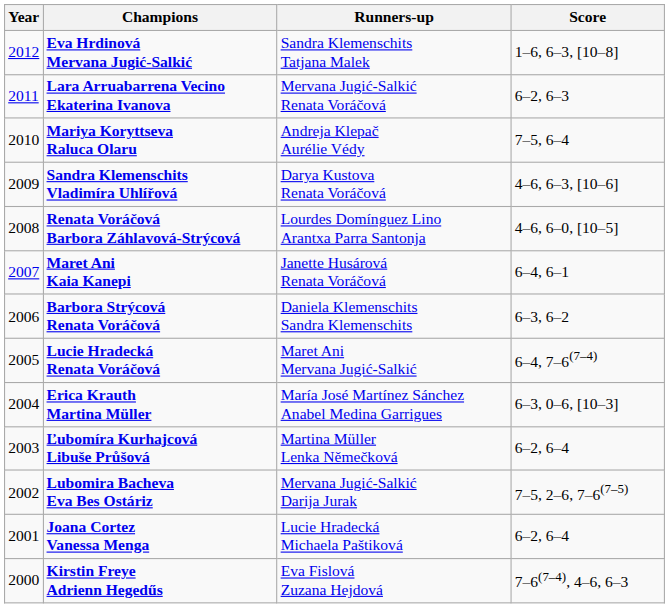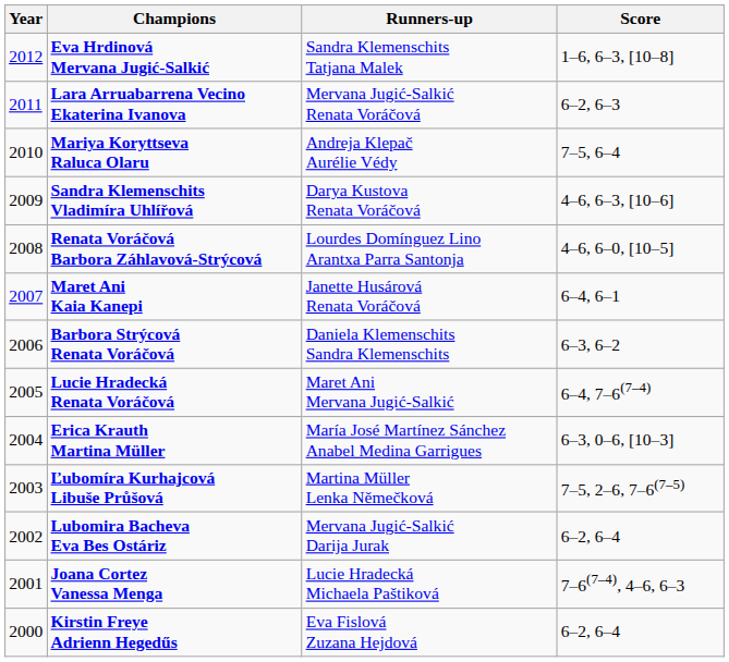Ľubomíra Kurhajcová Libuše Průšová | Score: 6–2, 6–4 -> 7–5, 2–6, 7–6(7–5)
Lubomira Bacheva Eva Bes Ostáriz | Score: 7–5, 2–6, 7–6(7–5) -> 6–2, 6–4
Joana Cortez Vanessa Menga | Score: 6–2, 6–4 -> 7–6(7–4), 4–6, 6–3
Kirstin Freye Adrienn Hegedűs | Score: 7–6(7–4), 4–6, 6–3 -> 6–2, 6–4
